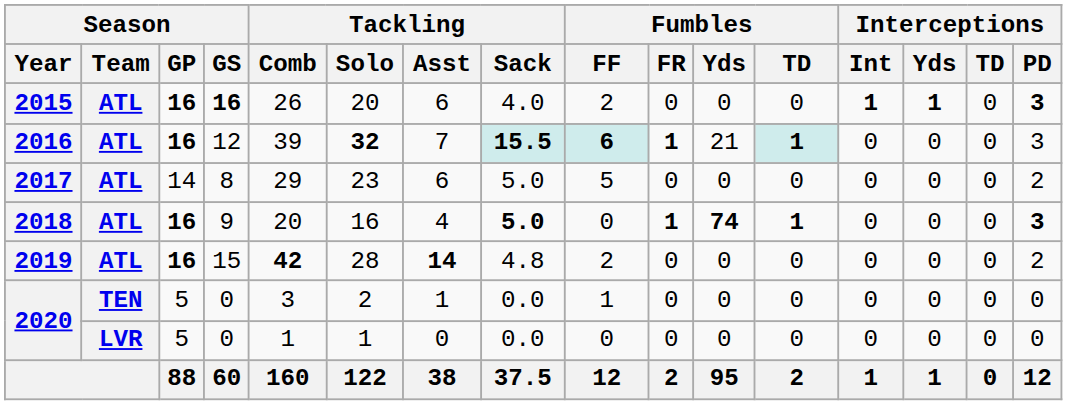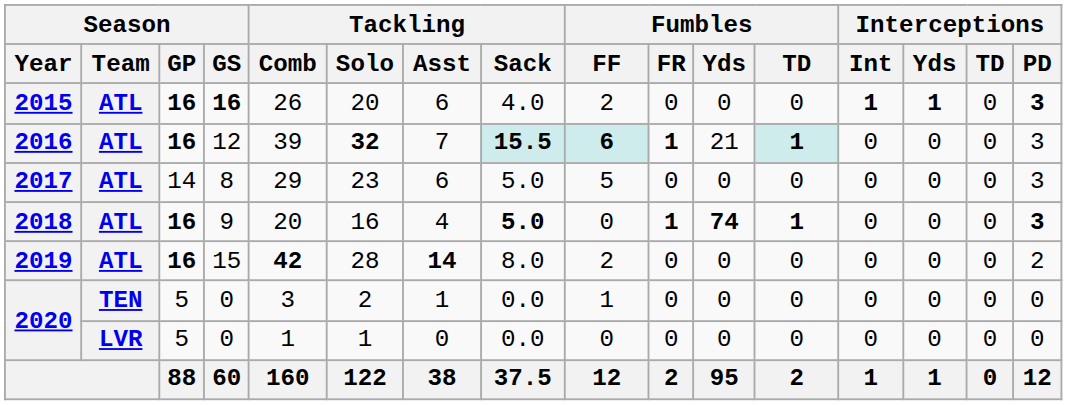2017 | Interceptions / PD: 2 -> 3
2019 | Tackling / Sack: 4.8 -> 8.0
